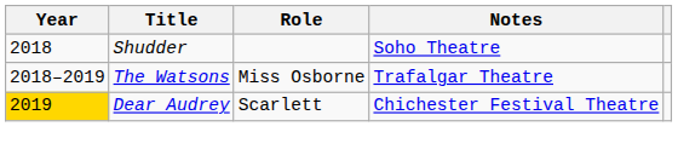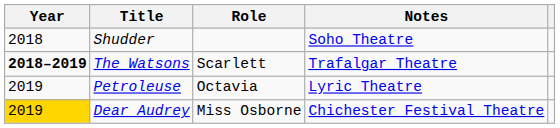The Watsons | Year: normal -> bold
The Watsons | Role: Miss Osborne -> Scarlett
+ row: 2019 | Petroleuse | Octavia | Lyric Theatre
Dear Audrey | Role: Scarlett -> Miss Osborne
